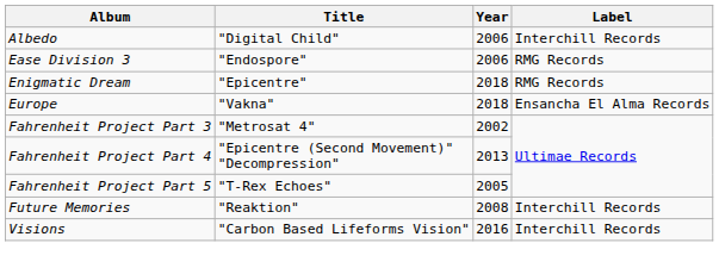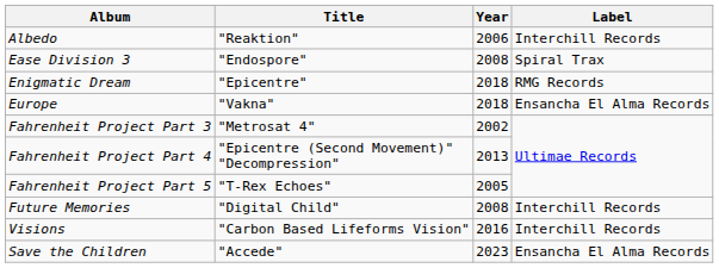Albedo | Title: "Digital Child" -> "Reaktion"
Ease Division 3 | Year: 2006 -> 2008
Ease Division 3 | Label: RMG Records -> Spiral Trax
Future Memories | Title: "Reaktion" -> "Digital Child"
+ row: Save the Children | "Accede" | 2023 | Ensancha El Alma Records
